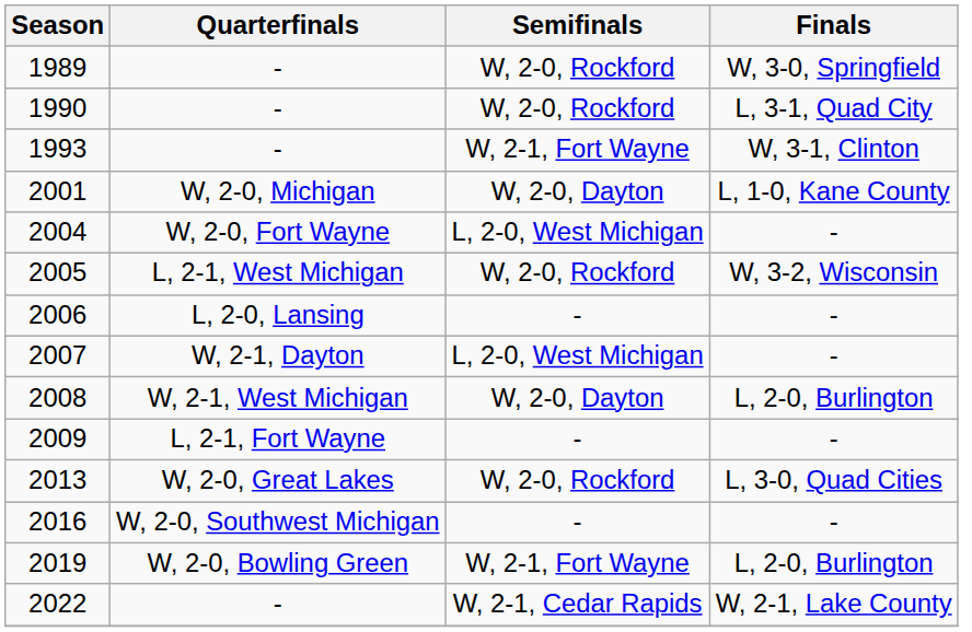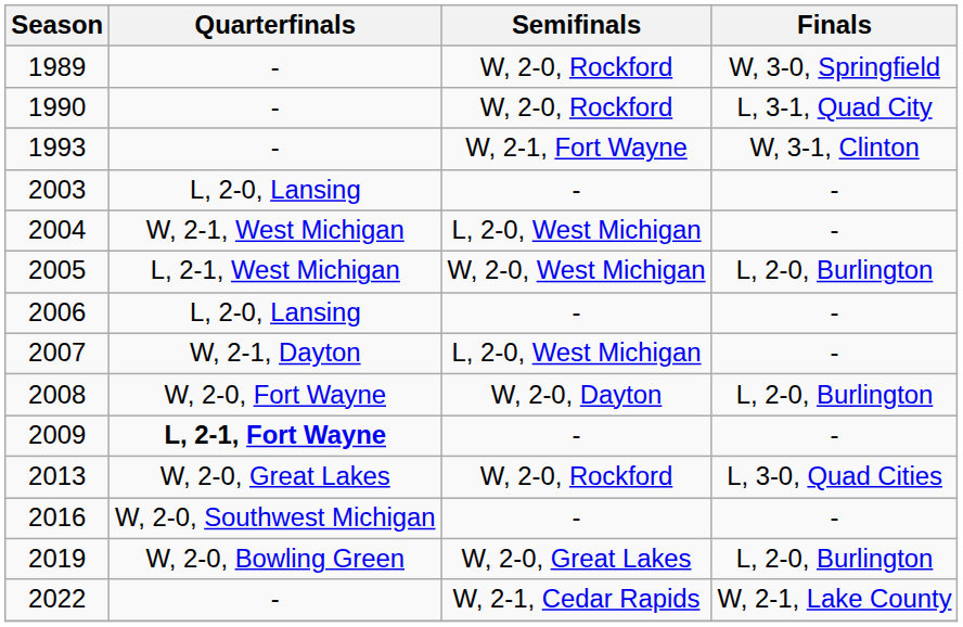- row: 2001 | W, 2-0, Michigan | W, 2-0, Dayton | L, 1-0, Kane County
+ row: 2003 | L, 2-0, Lansing | - | -
2004 | Quarterfinals: W, 2-0, Fort Wayne -> W, 2-1, West Michigan
2005 | Semifinals: W, 2-0, Rockford -> W, 2-0, West Michigan
2005 | Finals: W, 3-2, Wisconsin -> L, 2-0, Burlington
2008 | Quarterfinals: W, 2-1, West Michigan -> W, 2-0, Fort Wayne
2009 | Quarterfinals: normal -> bold
2019 | Semifinals: W, 2-1, Fort Wayne -> W, 2-0, Great Lakes
